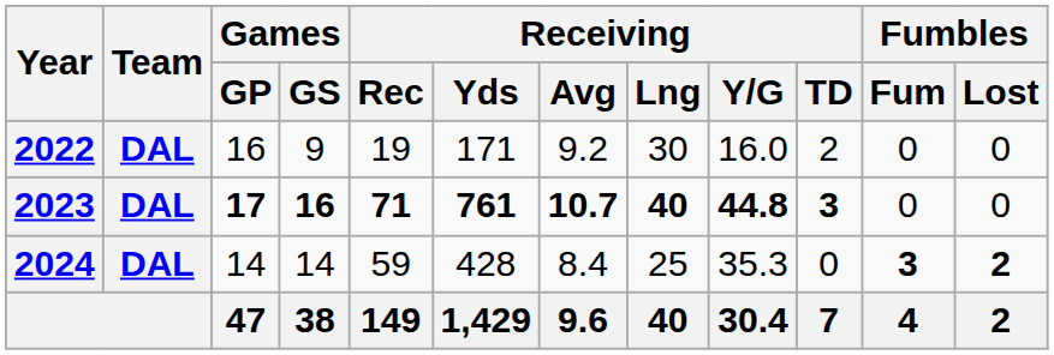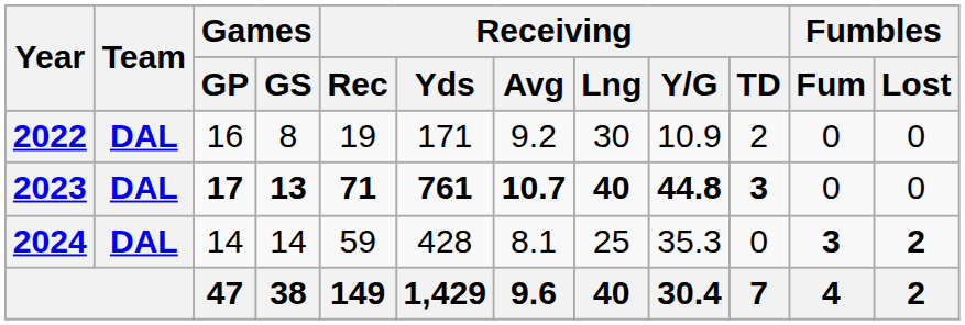2022 | Games / GS: 9 -> 8
2022 | Receiving / Y/G: 16.0 -> 10.9
2023 | Games / GS: 16 -> 13
2024 | Receiving / Avg: 8.4 -> 8.1
